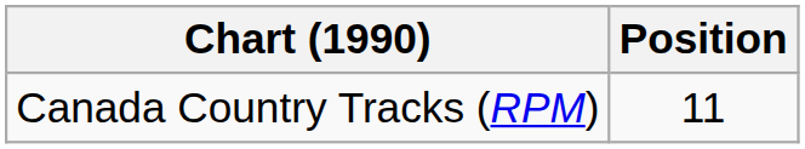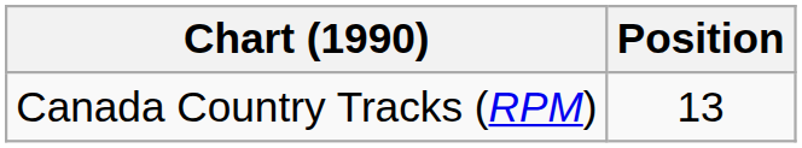Canada Country Tracks (RPM) | Position: 11 -> 13
